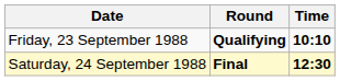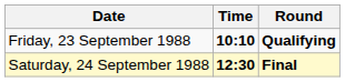columns swapped: Time <-> Round
